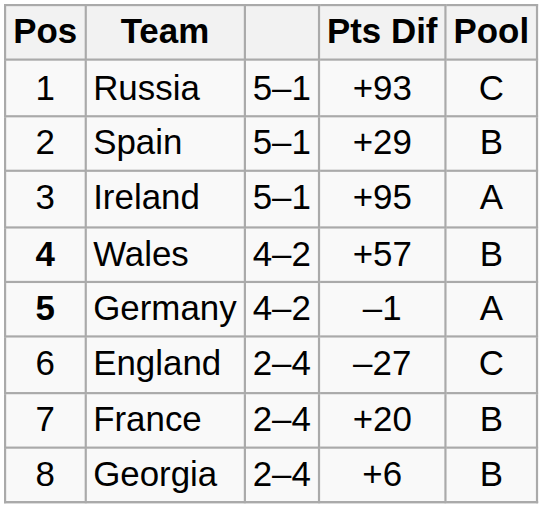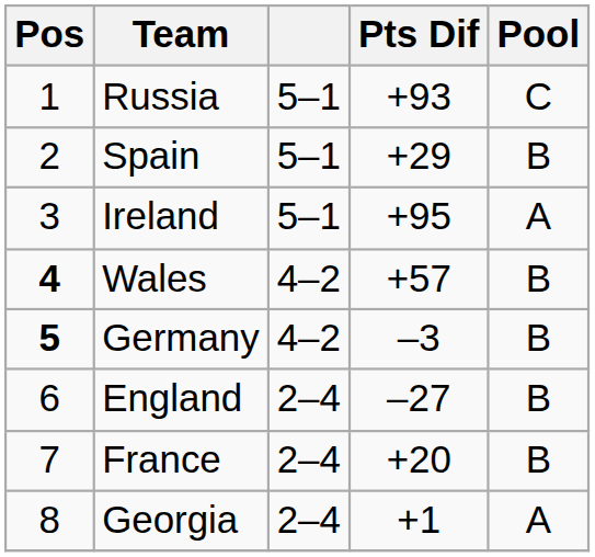Germany | Pts Dif: –1 -> –3
Germany | Pool: A -> B
England | Pool: C -> B
Georgia | Pts Dif: +6 -> +1
Georgia | Pool: B -> A
